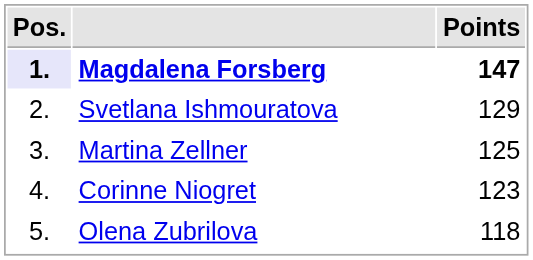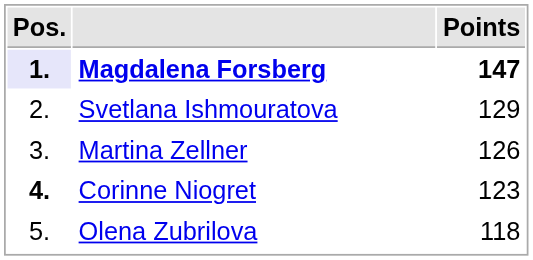Martina Zellner | Points: 125 -> 126
Corinne Niogret | Pos.: normal -> bold
